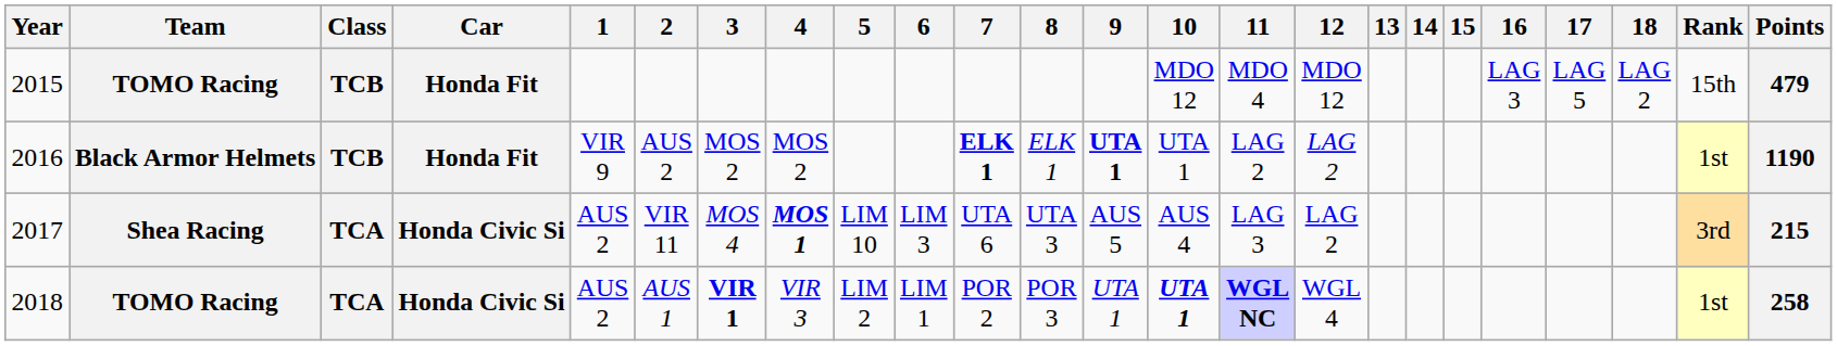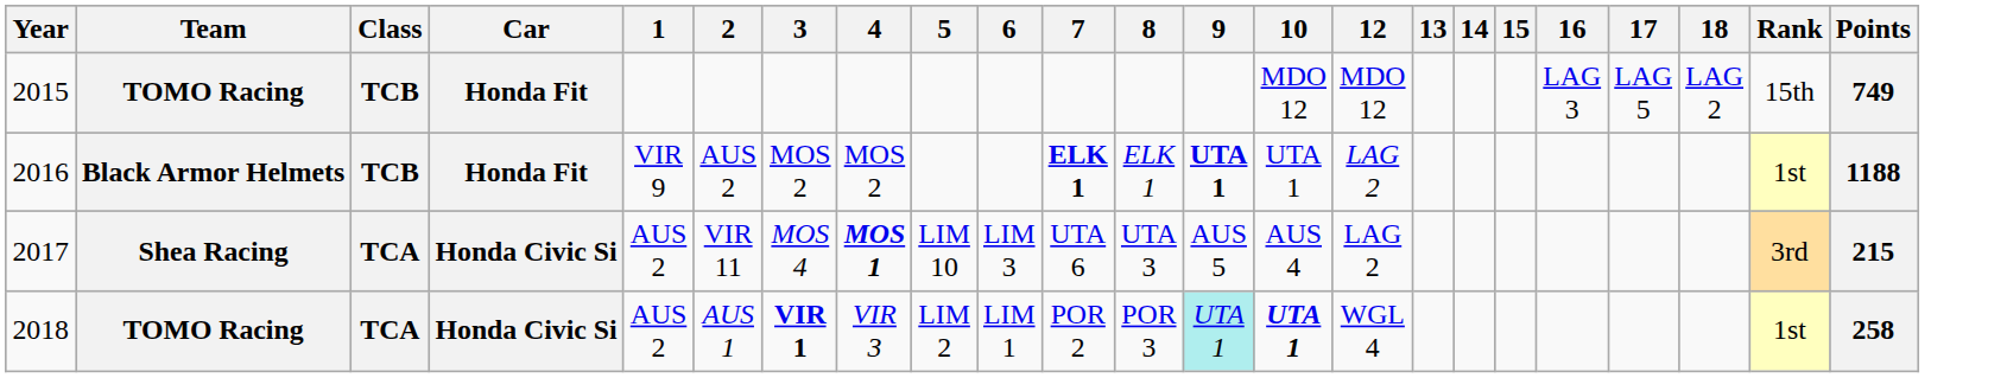- column: 11 | MDO 4 | LAG 2 | LAG 3 | WGL NC
2015 | Points: 479 -> 749
2016 | Points: 1190 -> 1188
2018 | 9: no background -> paleturquoise background
